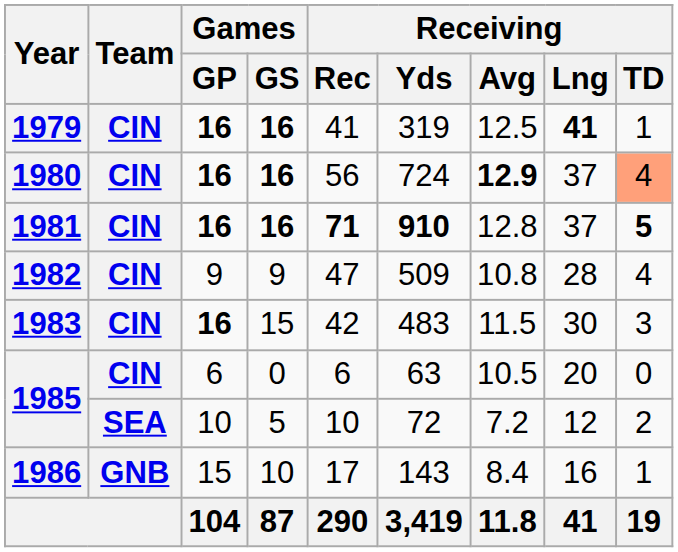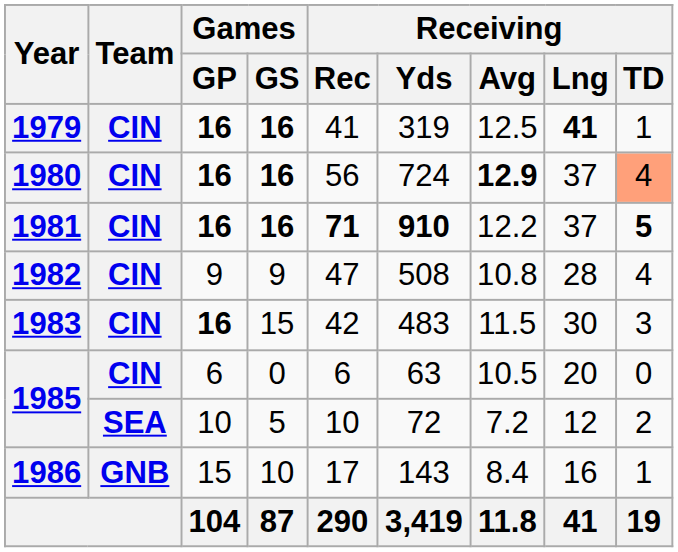1981 | Receiving / Avg: 12.8 -> 12.2
1982 | Receiving / Yds: 509 -> 508
